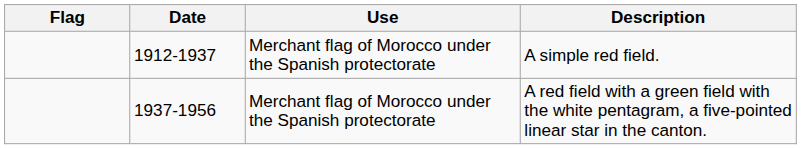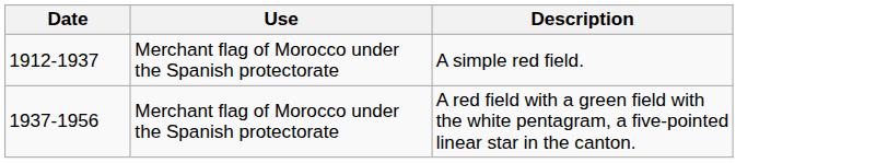- column: Flag
